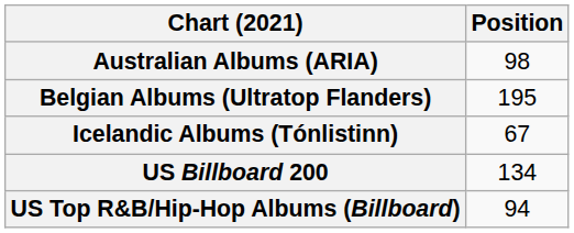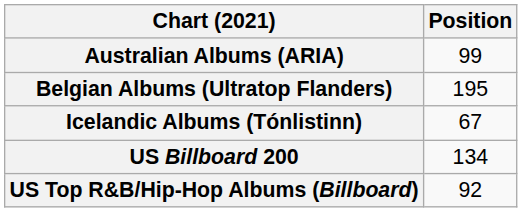Australian Albums (ARIA) | Position: 98 -> 99
US Top R&B/Hip-Hop Albums (Billboard) | Position: 94 -> 92
